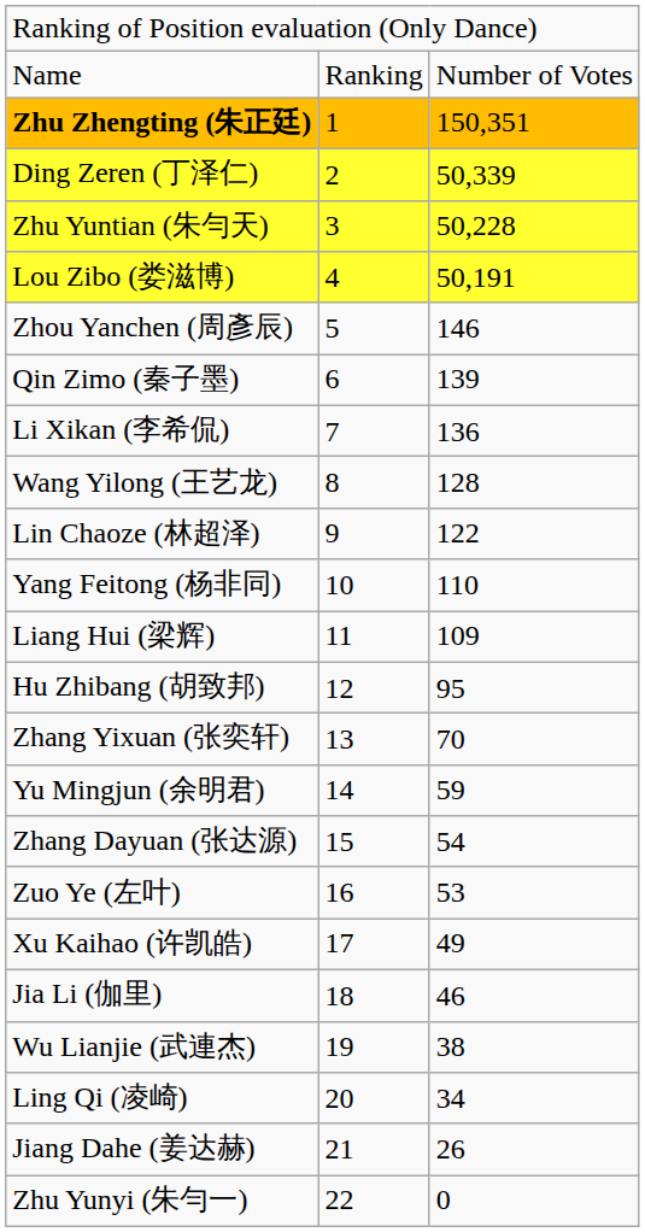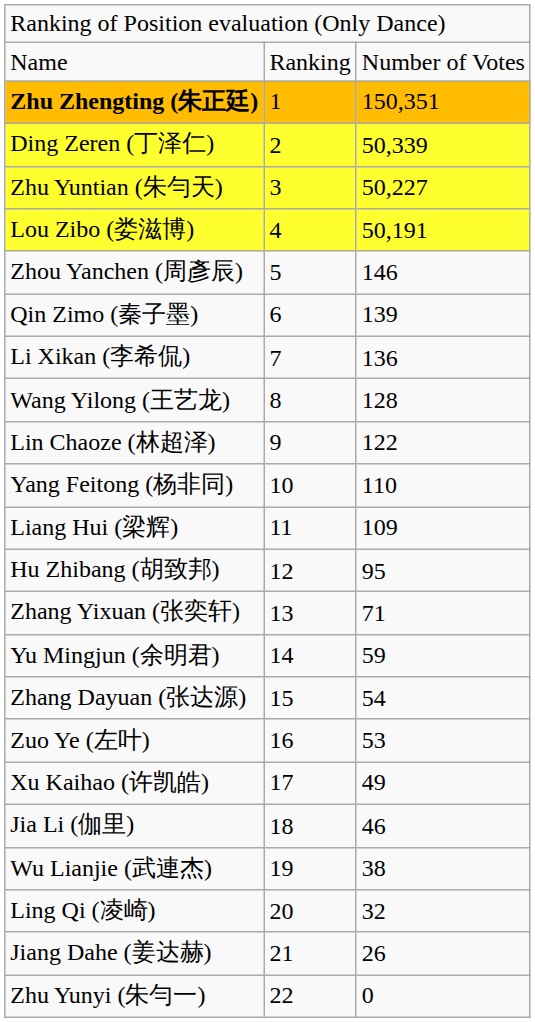Zhu Yuntian (朱勻天) | column 3: 50,228 -> 50,227
Zhang Yixuan (张奕轩) | column 3: 70 -> 71
Ling Qi (凌崎) | column 3: 34 -> 32
